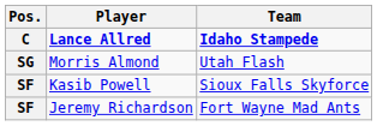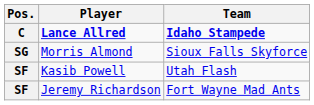Morris Almond | Team: Utah Flash -> Sioux Falls Skyforce
Kasib Powell | Team: Sioux Falls Skyforce -> Utah Flash
